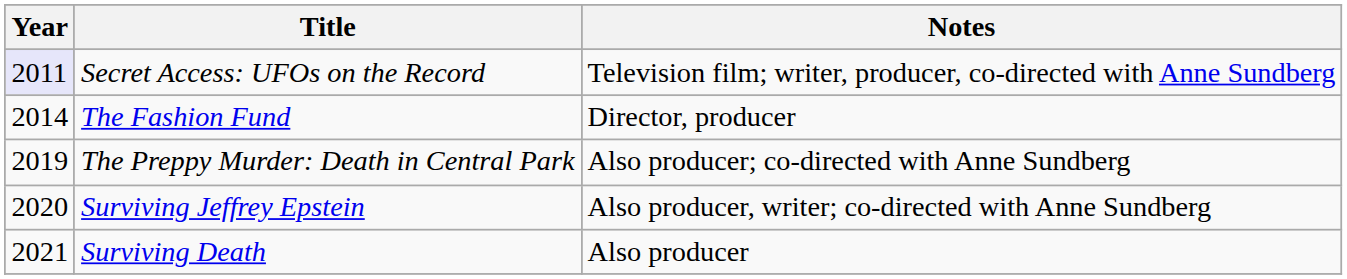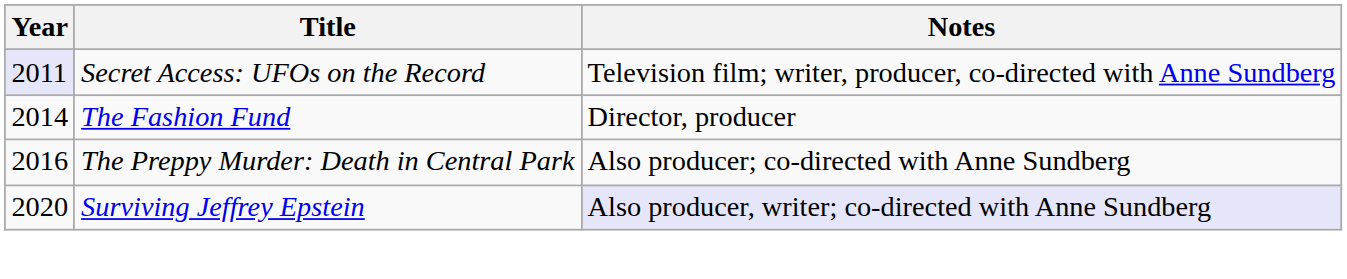The Preppy Murder: Death in Central Park | Year: 2019 -> 2016
Surviving Jeffrey Epstein | Notes: no background -> lavender background
- row: 2021 | Surviving Death | Also producer
